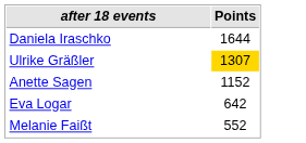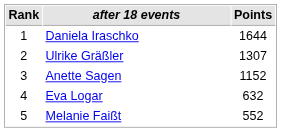+ column: Rank | 1 | 2 | 3 | 4 | 5
Ulrike Gräßler | Points: gold background -> no background
Eva Logar | Points: 642 -> 632
